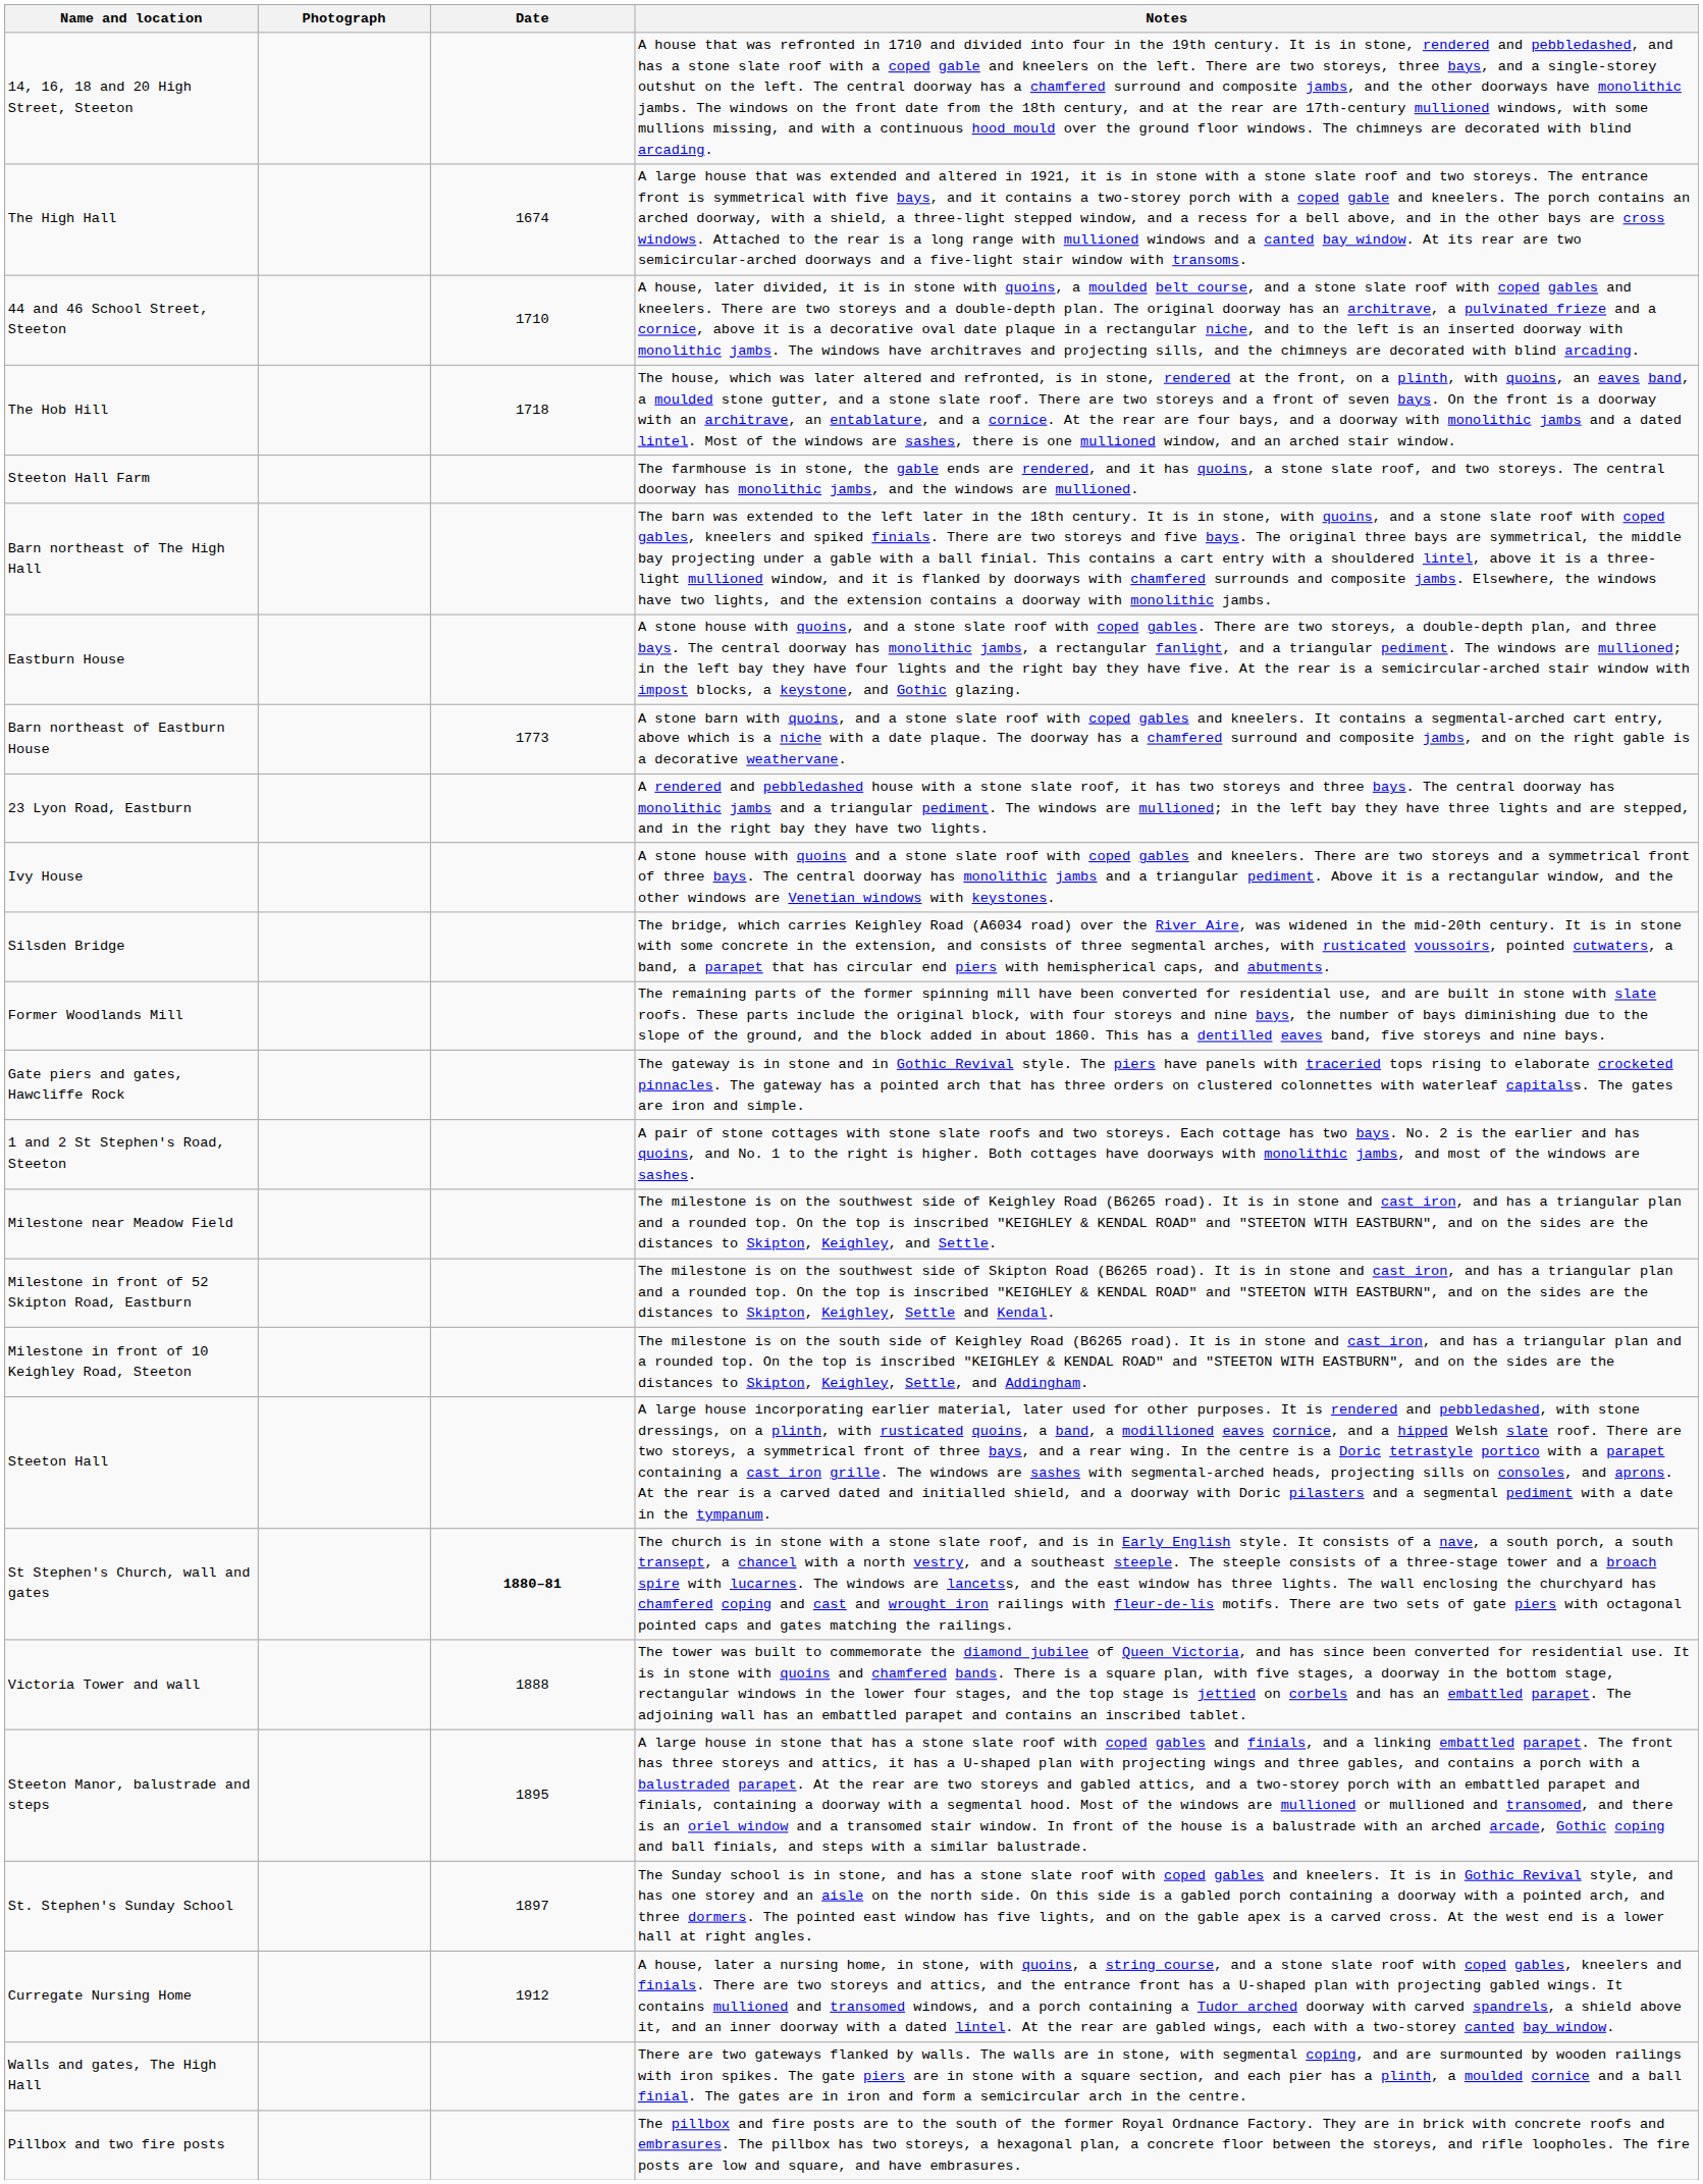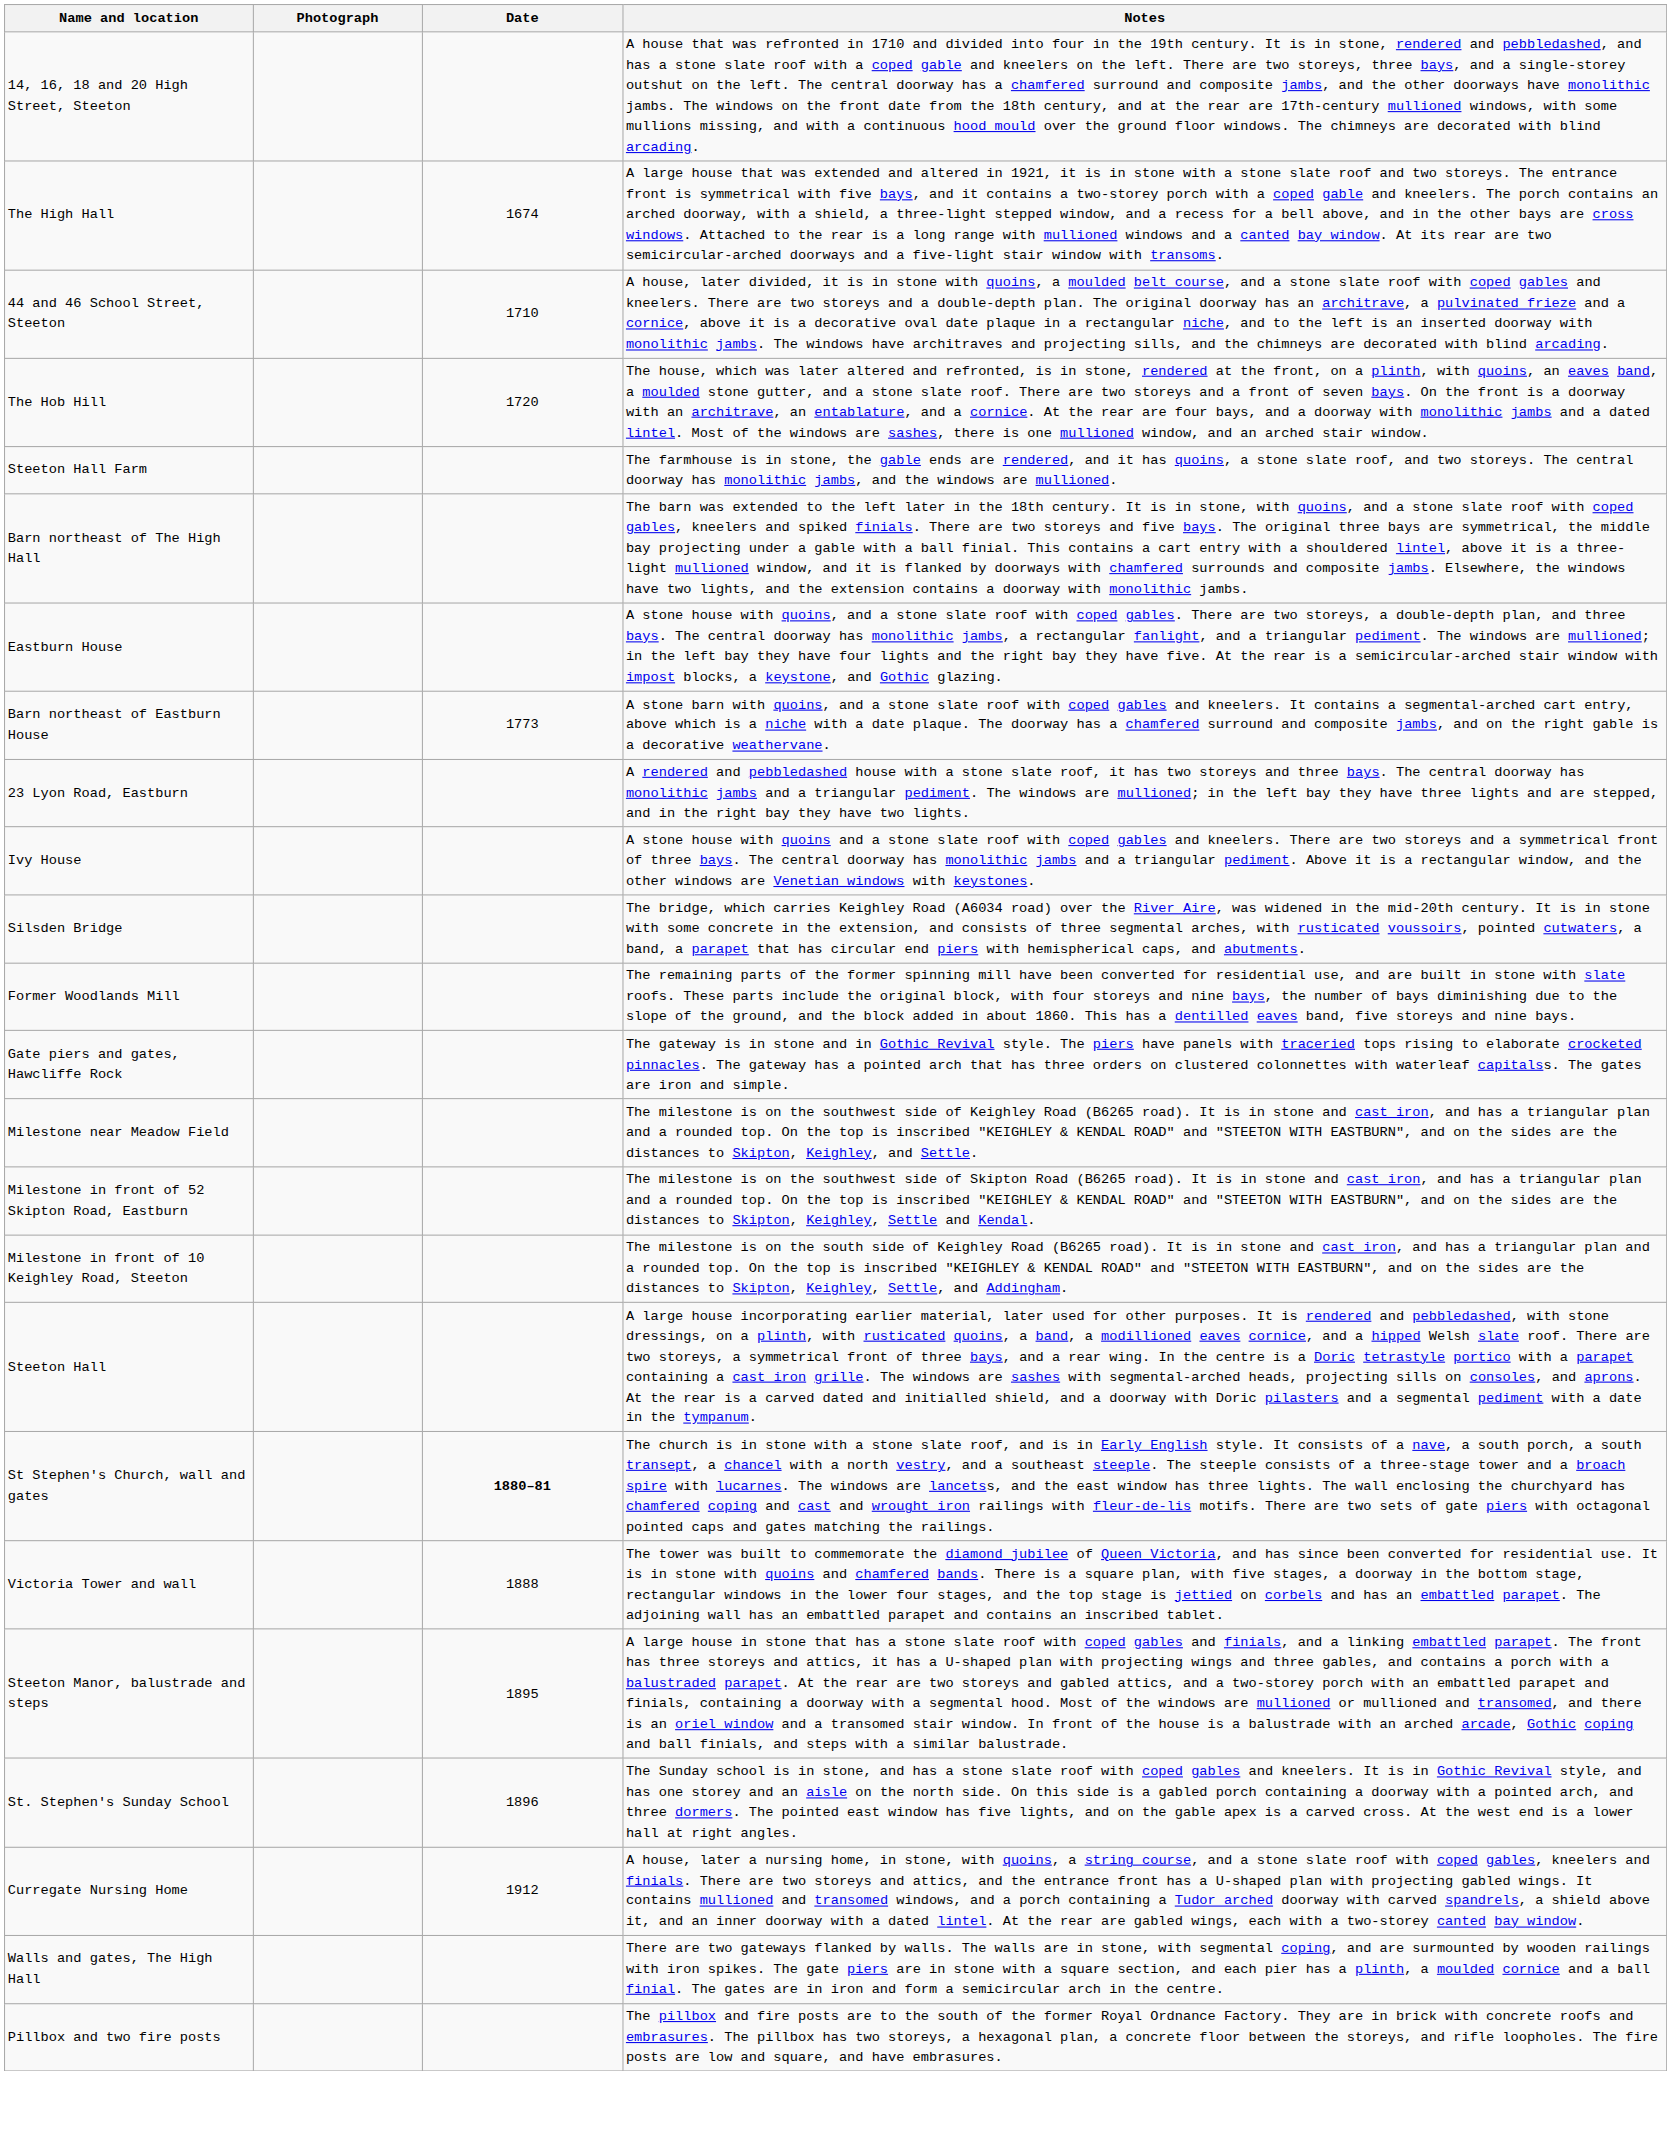The Hob Hill | Date: 1718 -> 1720
- row: 1 and 2 St Stephen's Road, Steeton | A pair of stone cottages with stone slate roofs and two storeys. Each cottage has two bays. No. 2 is the earlier and has quoins, and No. 1 to the right is higher. Both cottages have doorways with monolithic jambs, and most of the windows are sashes.
St. Stephen's Sunday School | Date: 1897 -> 1896
